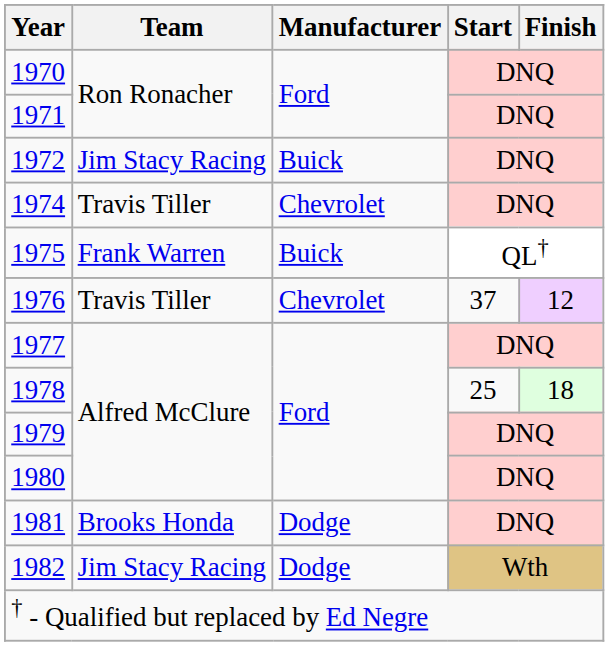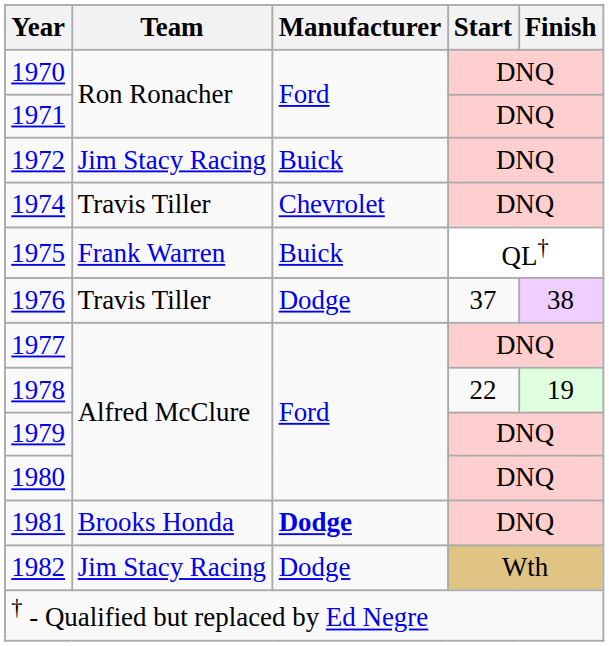1976 | Manufacturer: Chevrolet -> Dodge
1976 | Finish: 12 -> 38
1978 | Start: 25 -> 22
1978 | Finish: 18 -> 19
1981 | Manufacturer: normal -> bold
